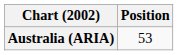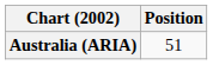Australia (ARIA) | Position: 53 -> 51
